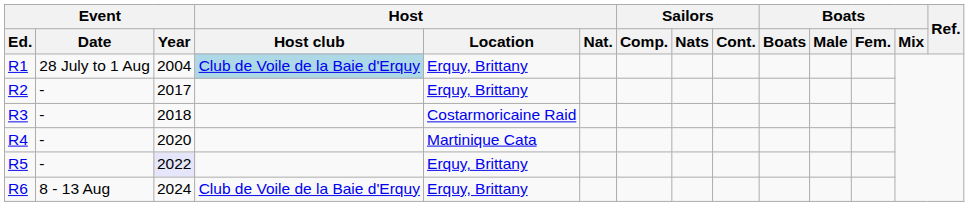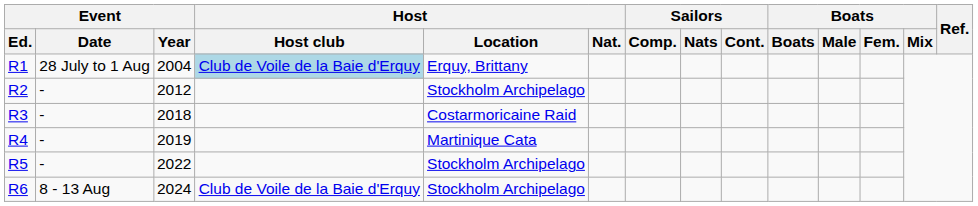R2 | Event / Year: 2017 -> 2012
R2 | Host / Location: Erquy, Brittany -> Stockholm Archipelago
R4 | Event / Year: 2020 -> 2019
R5 | Event / Year: lavender background -> no background
R5 | Host / Location: Erquy, Brittany -> Stockholm Archipelago
R6 | Host / Location: Erquy, Brittany -> Stockholm Archipelago
